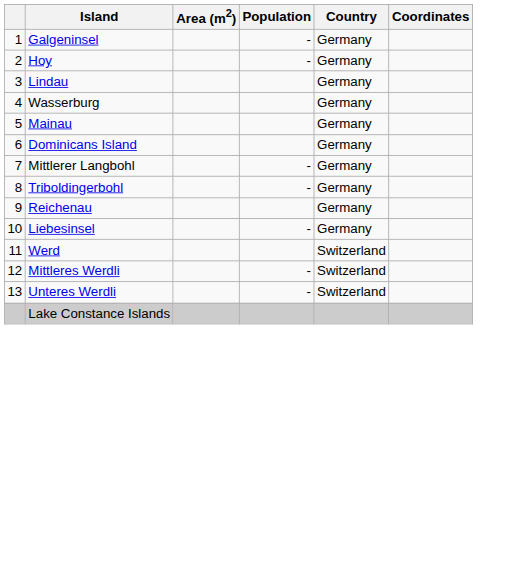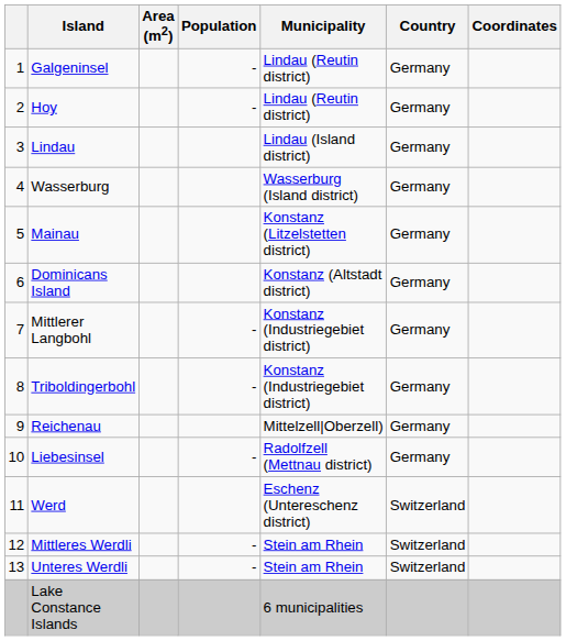+ column: Municipality | Lindau (Reutin district) | Lindau (Reutin district) | Lindau (Island district) | Wasserburg (Island district) | Konstanz (Litzelstetten district) | Konstanz (Altstadt district) | Konstanz (Industriegebiet district) | Konstanz (Industriegebiet district) | Mittelzell|Oberzell) | Radolfzell (Mettnau district) | Eschenz (Untereschenz district) | Stein am Rhein | Stein am Rhein | 6 municipalities
